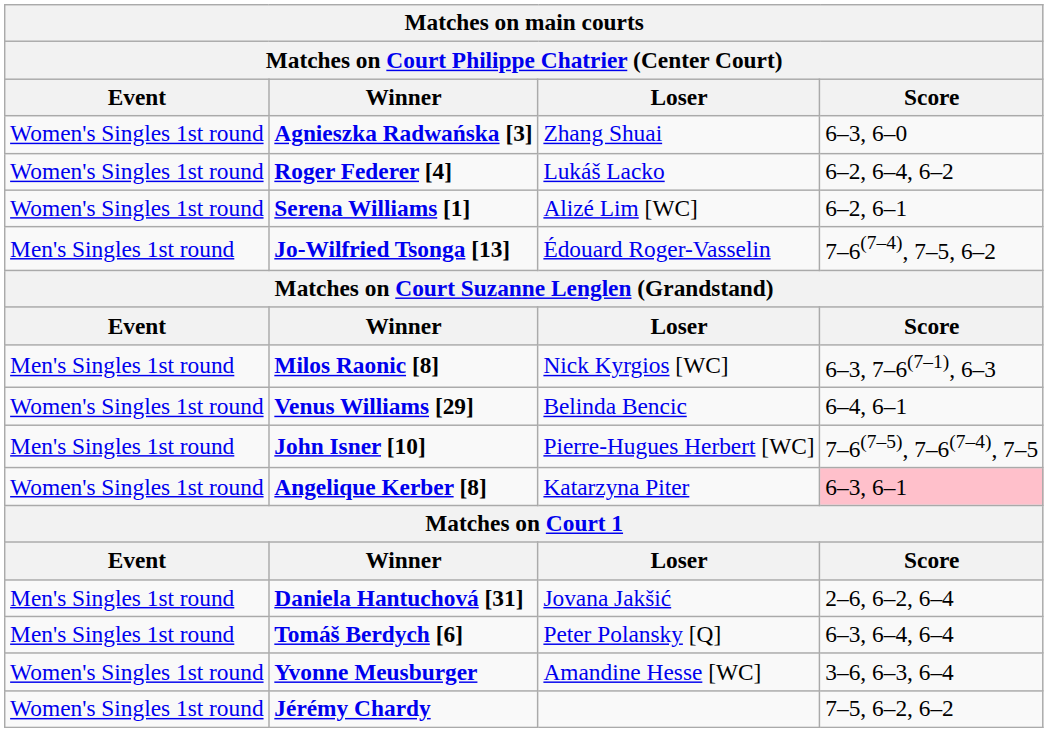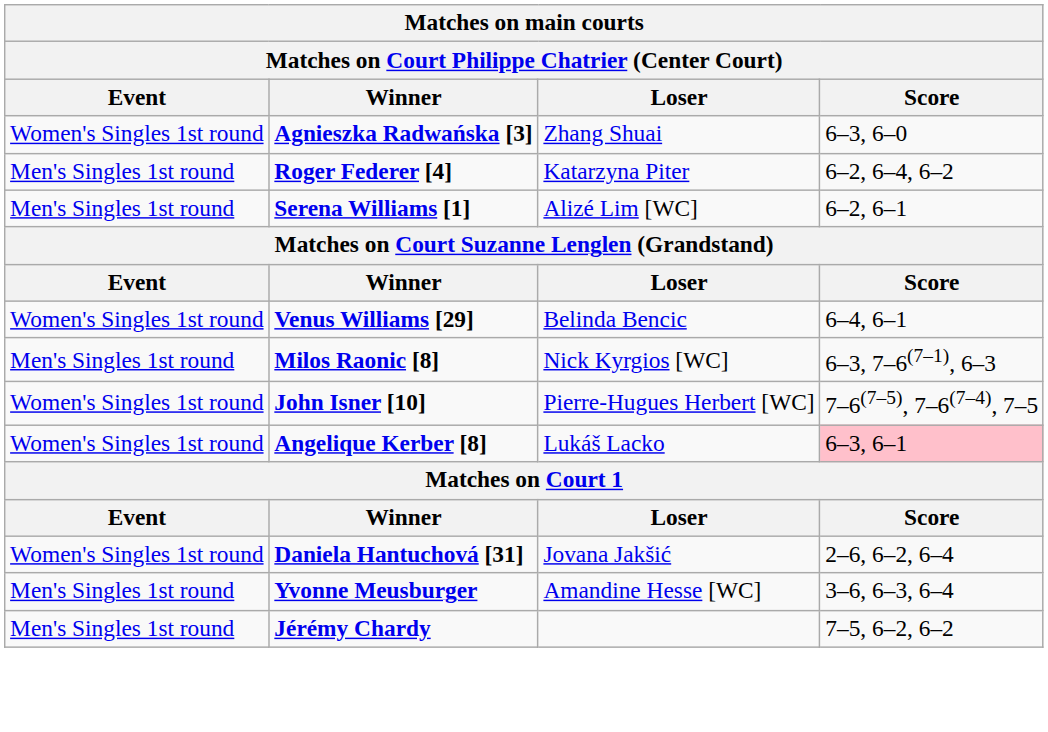Roger Federer [4] | Event: Women's Singles 1st round -> Men's Singles 1st round
Roger Federer [4] | Loser: Lukáš Lacko -> Katarzyna Piter
Serena Williams [1] | Event: Women's Singles 1st round -> Men's Singles 1st round
- row: Men's Singles 1st round | Jo-Wilfried Tsonga [13] | Édouard Roger-Vasselin | 7–6(7–4), 7–5, 6–2
rows swapped: Milos Raonic [8] <-> Venus Williams [29]
John Isner [10] | Event: Men's Singles 1st round -> Women's Singles 1st round
Angelique Kerber [8] | Loser: Katarzyna Piter -> Lukáš Lacko
Daniela Hantuchová [31] | Event: Men's Singles 1st round -> Women's Singles 1st round
- row: Men's Singles 1st round | Tomáš Berdych [6] | Peter Polansky [Q] | 6–3, 6–4, 6–4
Yvonne Meusburger | Event: Women's Singles 1st round -> Men's Singles 1st round
Jérémy Chardy | Event: Women's Singles 1st round -> Men's Singles 1st round
